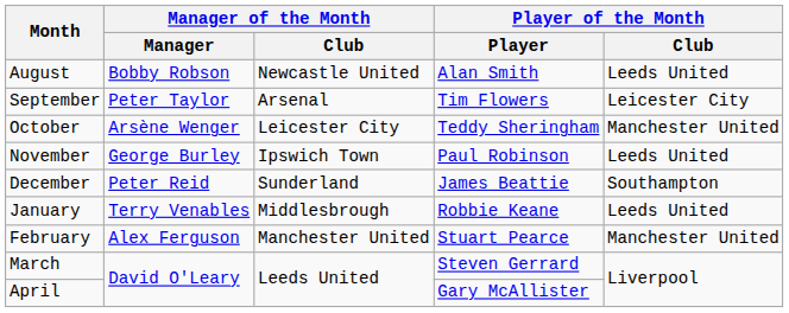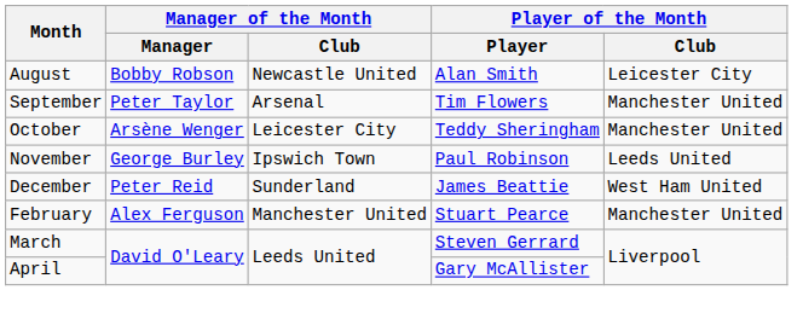August | Player of the Month / Club: Leeds United -> Leicester City
September | Player of the Month / Club: Leicester City -> Manchester United
December | Player of the Month / Club: Southampton -> West Ham United
- row: January | Terry Venables | Middlesbrough | Robbie Keane | Leeds United
